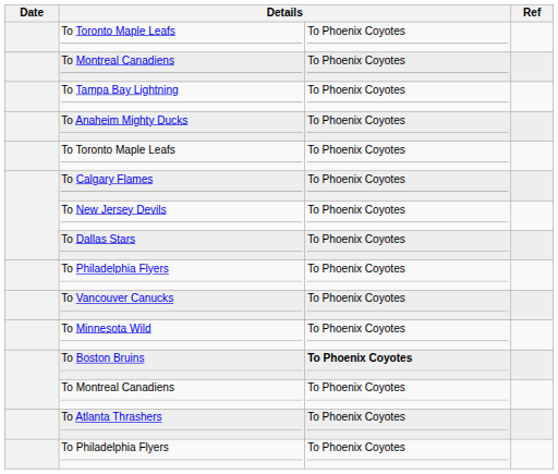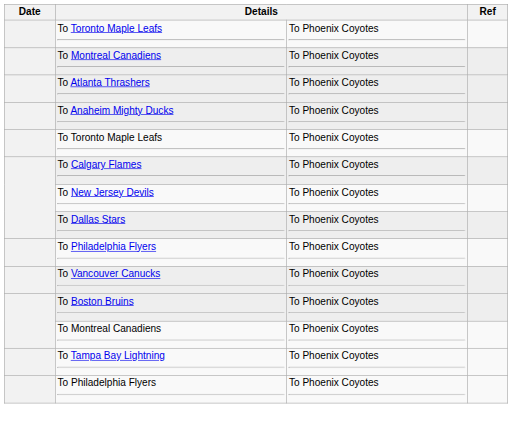rows swapped: To Tampa Bay Lightning <-> To Atlanta Thrashers
- row: To Minnesota Wild | To Phoenix Coyotes
To Boston Bruins | column 3: bold -> normal
